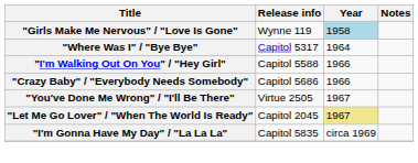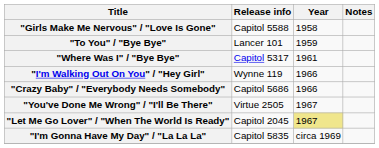"Girls Make Me Nervous" / "Love Is Gone" | Release info: Wynne 119 -> Capitol 5588
"Girls Make Me Nervous" / "Love Is Gone" | Year: lightblue background -> no background
+ row: "To You" / "Bye Bye" | Lancer 101 | 1959
"Where Was I" / "Bye Bye" | Year: 1964 -> 1961
"I'm Walking Out On You" / "Hey Girl" | Release info: Capitol 5588 -> Wynne 119
